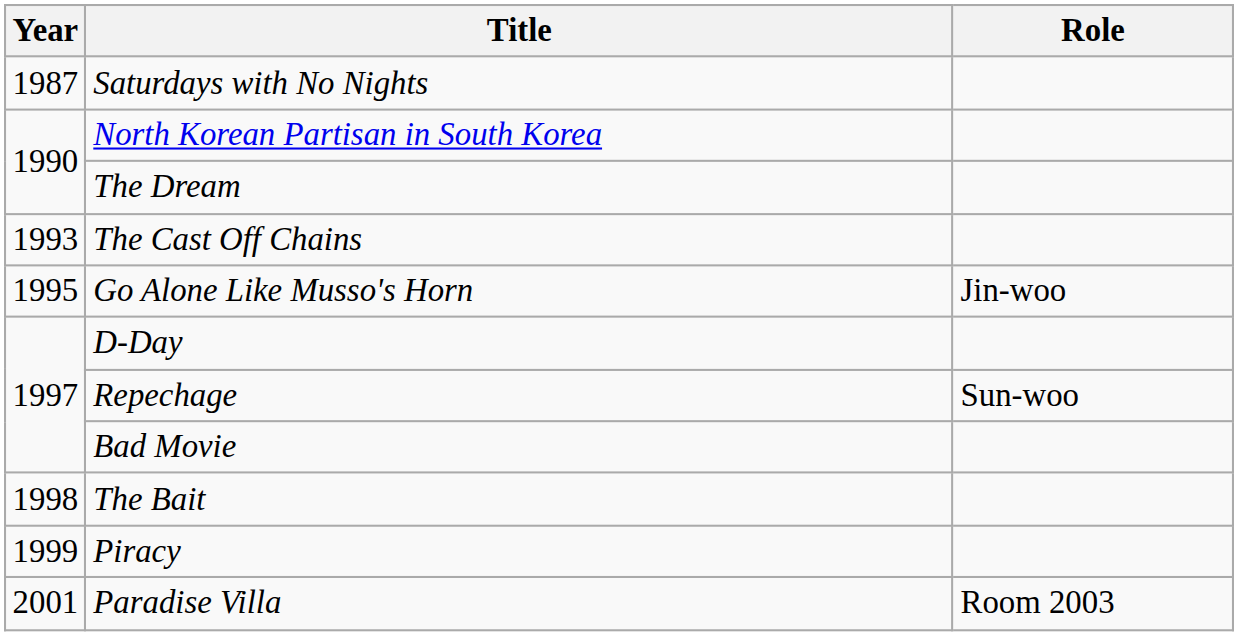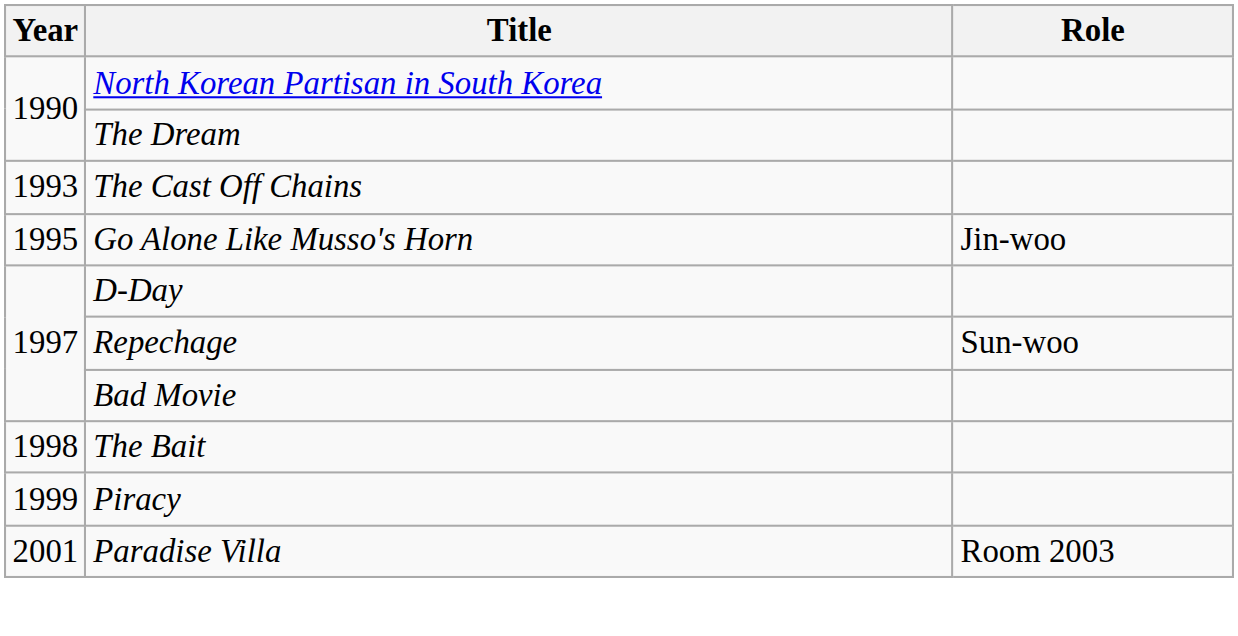- row: 1987 | Saturdays with No Nights
